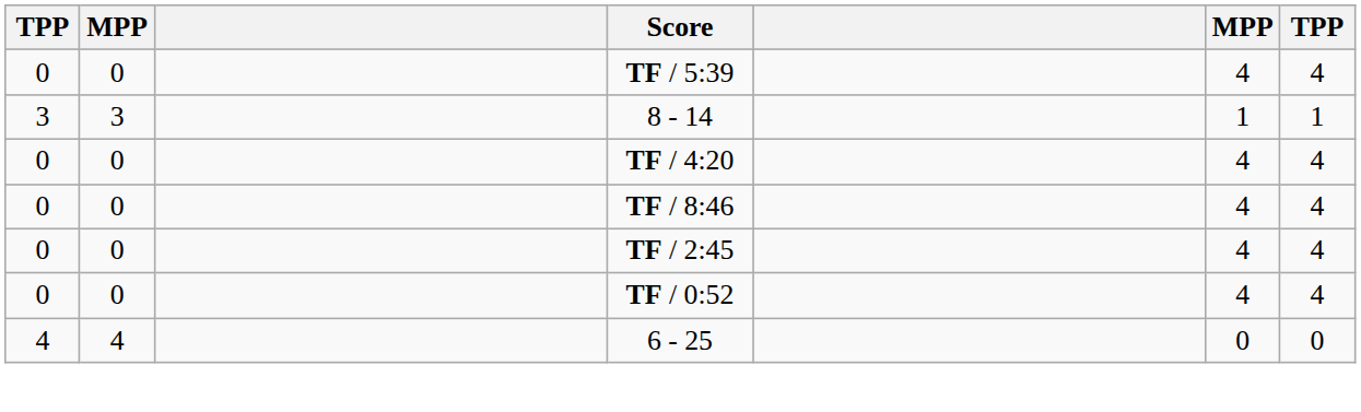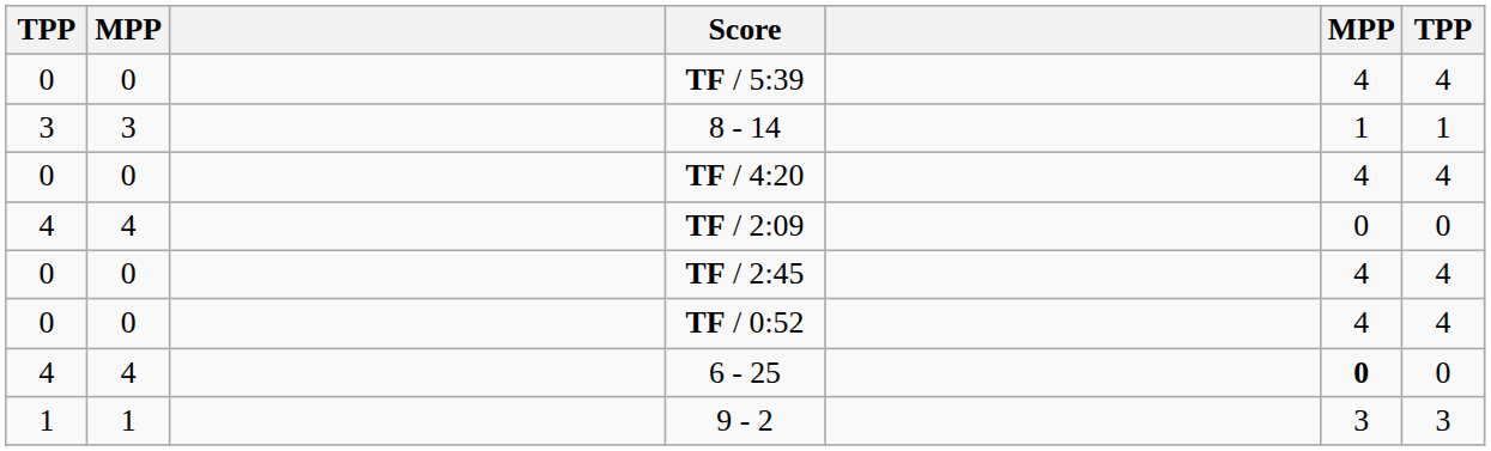- row: 0 | 0 | TF / 8:46 | 4 | 4
+ row: 4 | 4 | TF / 2:09 | 0 | 0
6 - 25 | column 6: normal -> bold
+ row: 1 | 1 | 9 - 2 | 3 | 3
